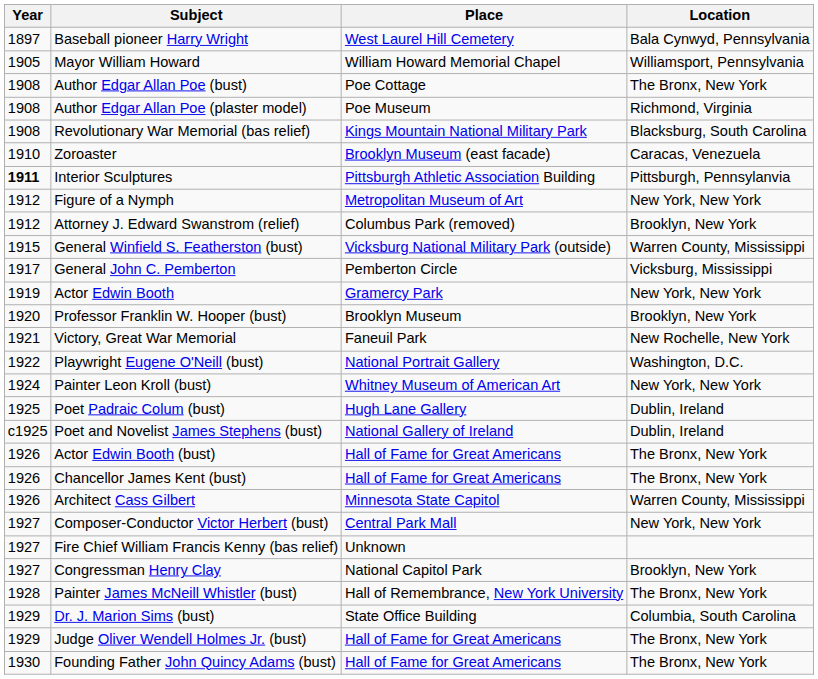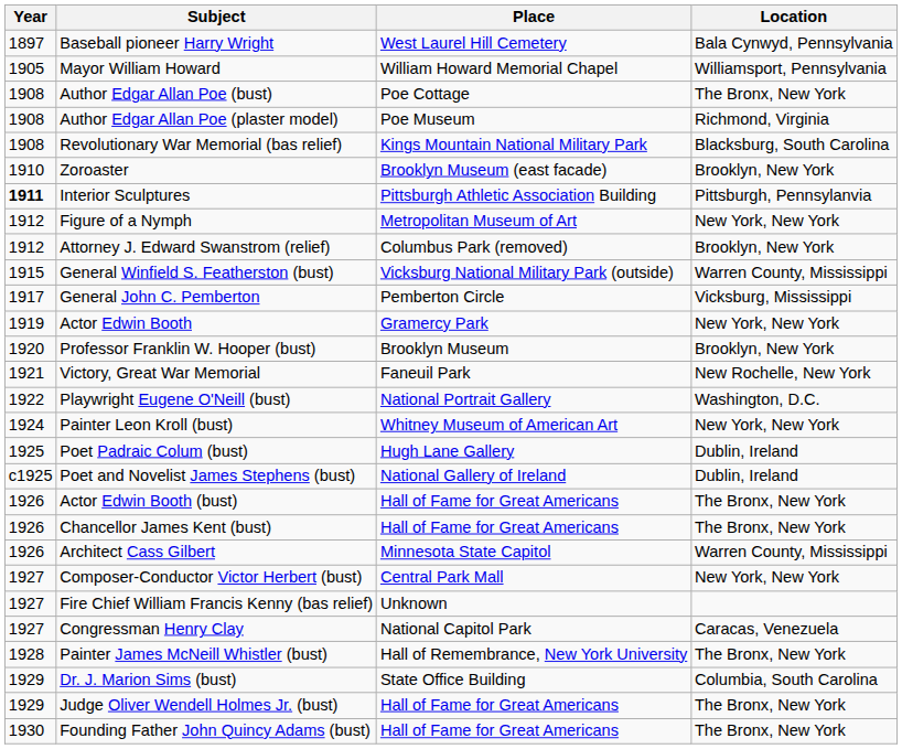Zoroaster | Location: Caracas, Venezuela -> Brooklyn, New York
Congressman Henry Clay | Location: Brooklyn, New York -> Caracas, Venezuela
